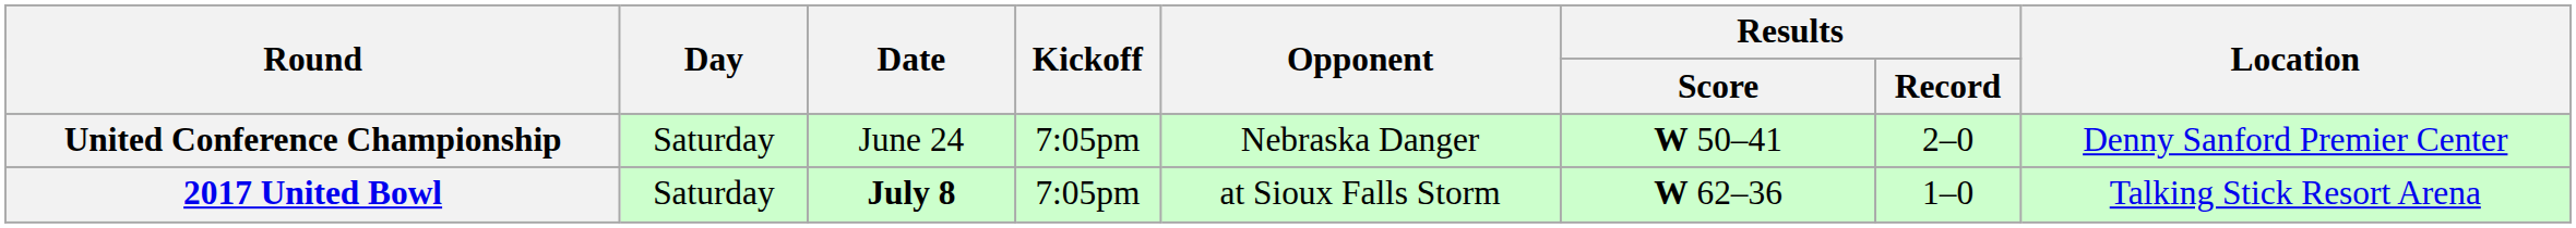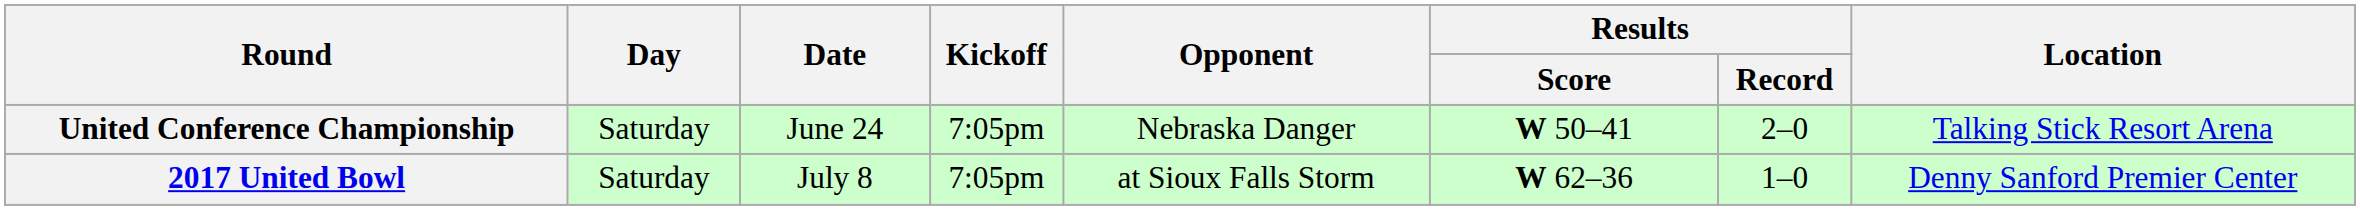United Conference Championship | Location: Denny Sanford Premier Center -> Talking Stick Resort Arena
2017 United Bowl | Date: bold -> normal
2017 United Bowl | Location: Talking Stick Resort Arena -> Denny Sanford Premier Center
